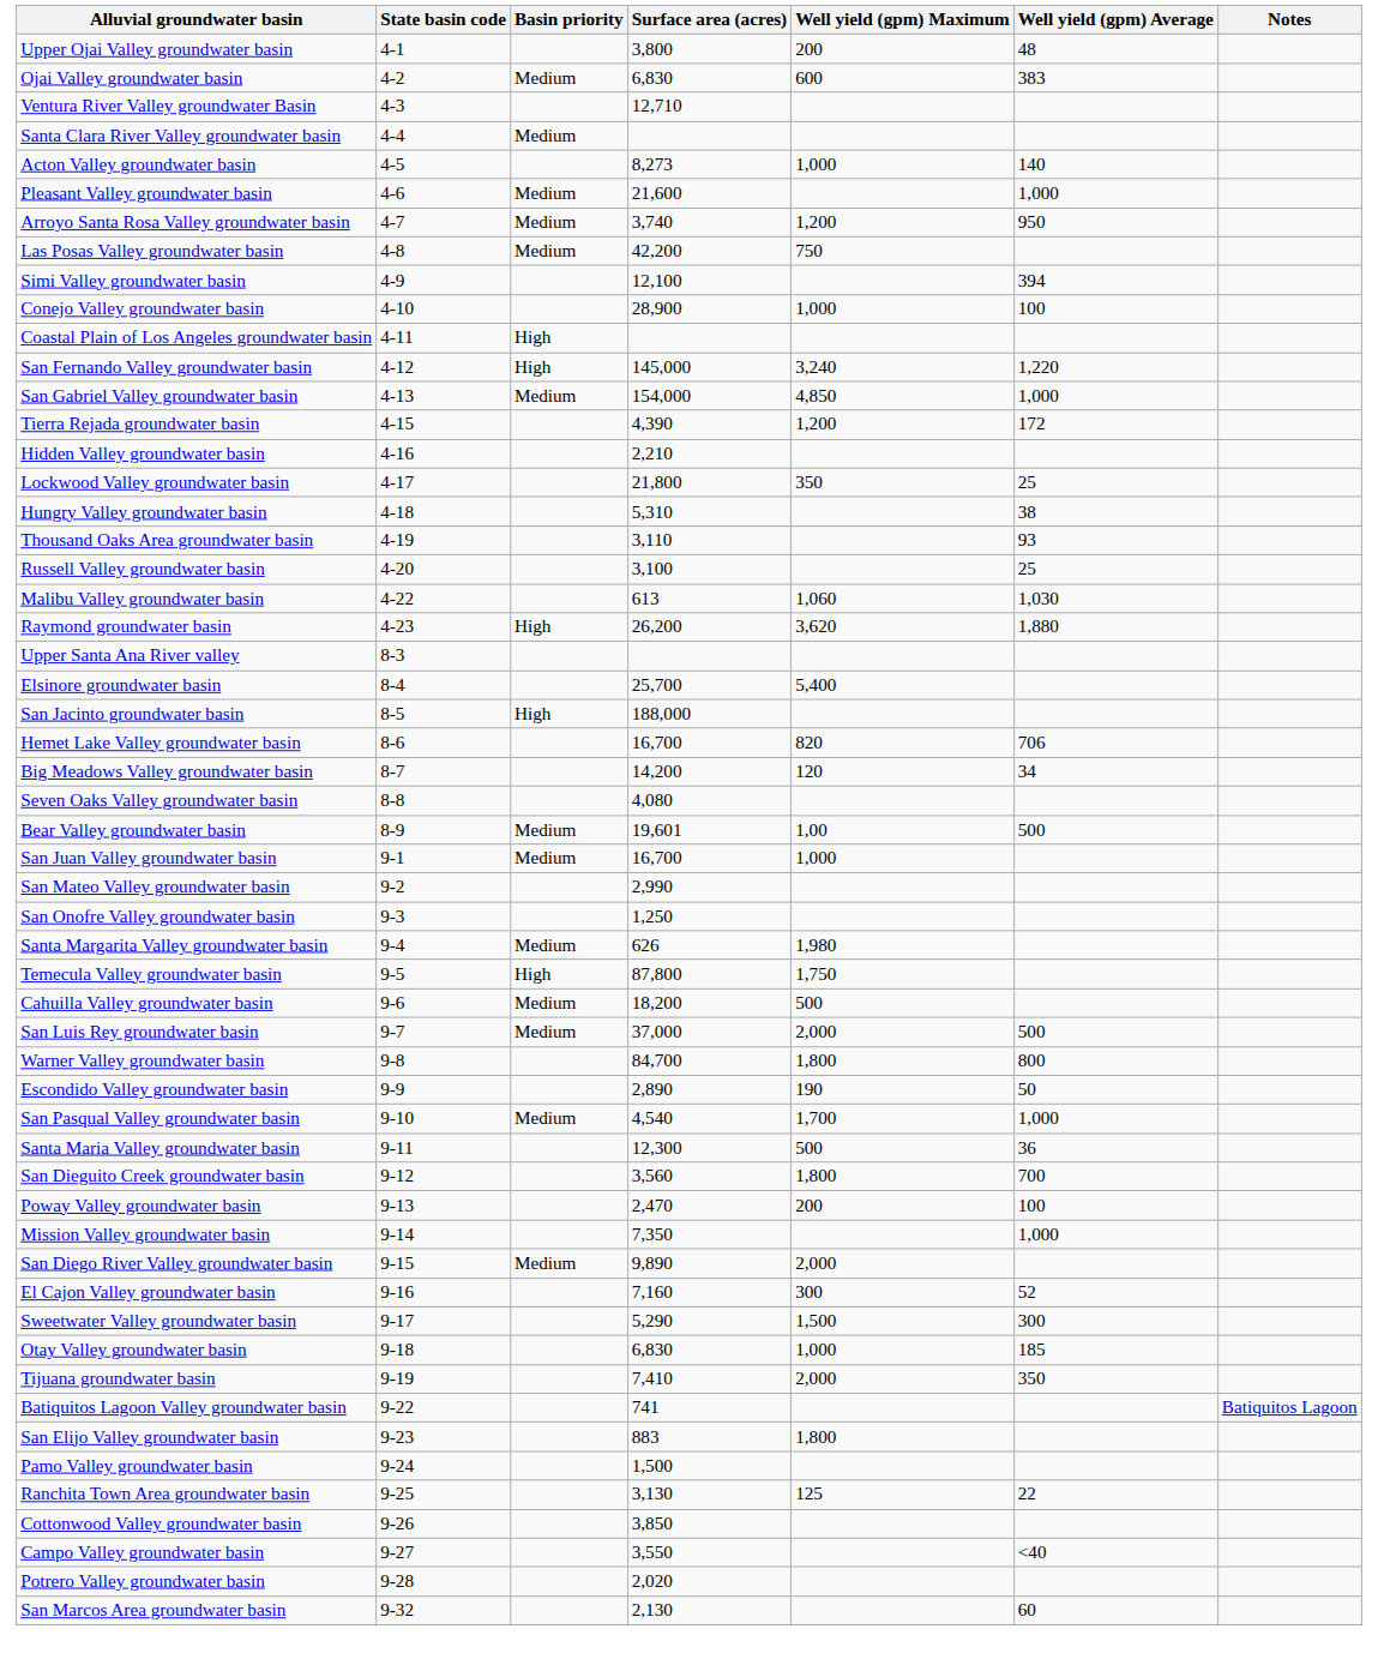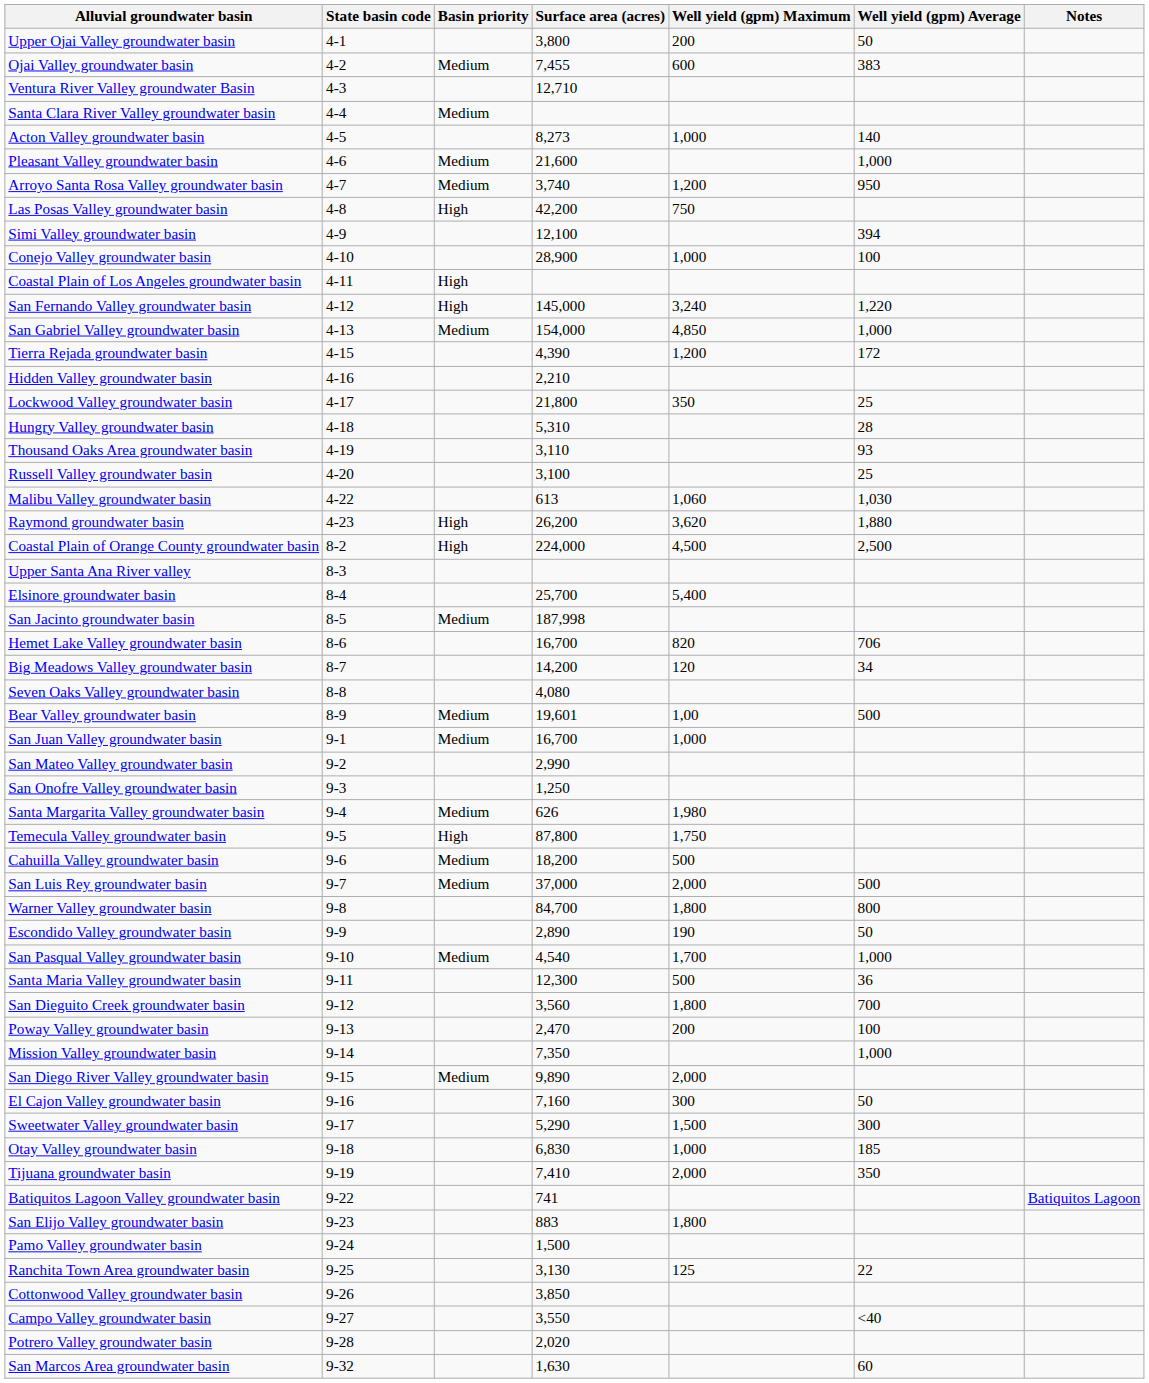Upper Ojai Valley groundwater basin | Well yield (gpm) Average: 48 -> 50
Ojai Valley groundwater basin | Surface area (acres): 6,830 -> 7,455
Las Posas Valley groundwater basin | Basin priority: Medium -> High
Hungry Valley groundwater basin | Well yield (gpm) Average: 38 -> 28
+ row: Coastal Plain of Orange County groundwater basin | 8-2 | High | 224,000 | 4,500 | 2,500
San Jacinto groundwater basin | Basin priority: High -> Medium
San Jacinto groundwater basin | Surface area (acres): 188,000 -> 187,998
El Cajon Valley groundwater basin | Well yield (gpm) Average: 52 -> 50
San Marcos Area groundwater basin | Surface area (acres): 2,130 -> 1,630
